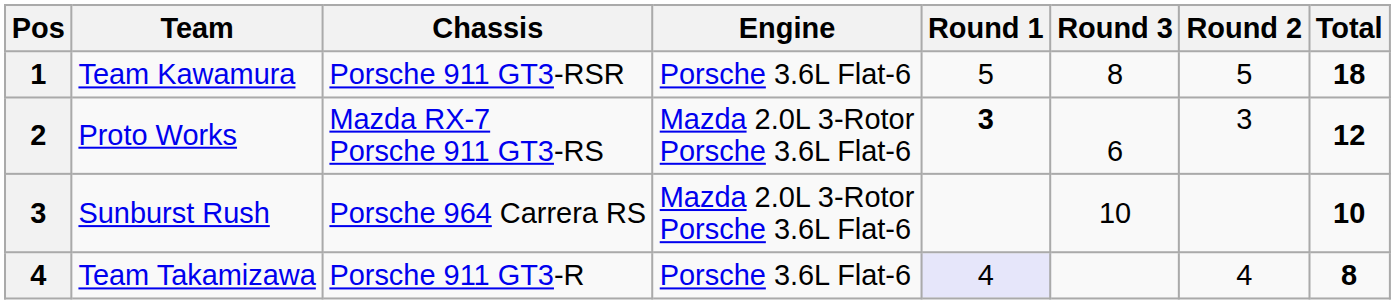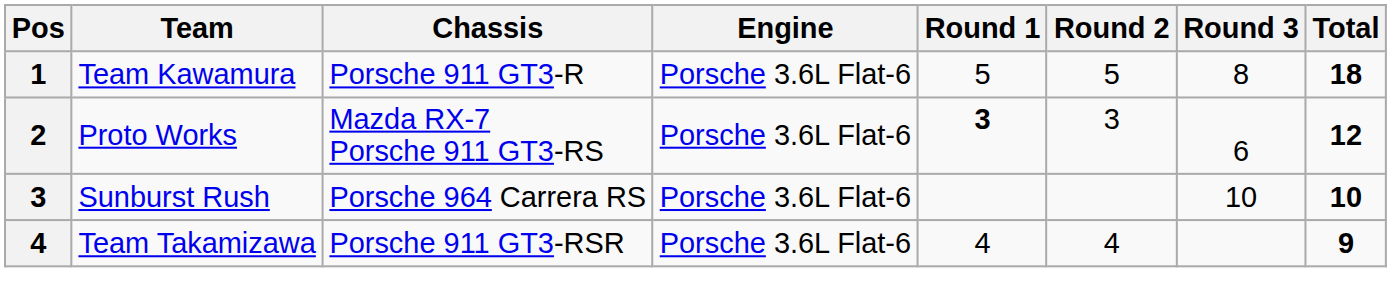columns swapped: Round 2 <-> Round 3
Team Kawamura | Chassis: Porsche 911 GT3-RSR -> Porsche 911 GT3-R
Proto Works | Engine: Mazda 2.0L 3-Rotor Porsche 3.6L Flat-6 -> Porsche 3.6L Flat-6
Sunburst Rush | Engine: Mazda 2.0L 3-Rotor Porsche 3.6L Flat-6 -> Porsche 3.6L Flat-6
Team Takamizawa | Chassis: Porsche 911 GT3-R -> Porsche 911 GT3-RSR
Team Takamizawa | Round 1: lavender background -> no background
Team Takamizawa | Total: 8 -> 9
